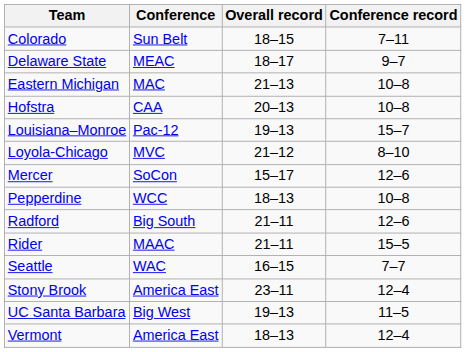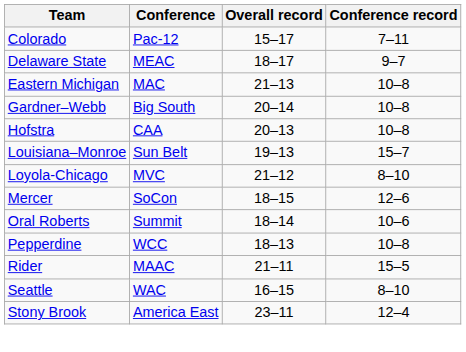Colorado | Conference: Sun Belt -> Pac-12
Colorado | Overall record: 18–15 -> 15–17
+ row: Gardner–Webb | Big South | 20–14 | 10–8
Louisiana–Monroe | Conference: Pac-12 -> Sun Belt
Mercer | Overall record: 15–17 -> 18–15
+ row: Oral Roberts | Summit | 18–14 | 10–6
- row: Radford | Big South | 21–11 | 12–6
Seattle | Conference record: 7–7 -> 8–10
- row: UC Santa Barbara | Big West | 19–13 | 11–5
- row: Vermont | America East | 18–13 | 12–4
